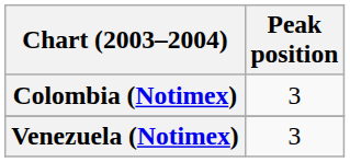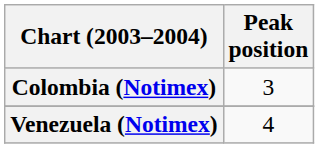Venezuela (Notimex) | Peak position: 3 -> 4
